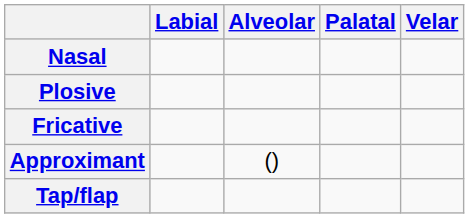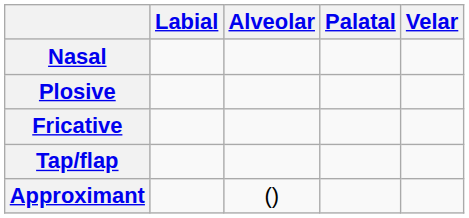rows swapped: Tap/flap <-> Approximant
